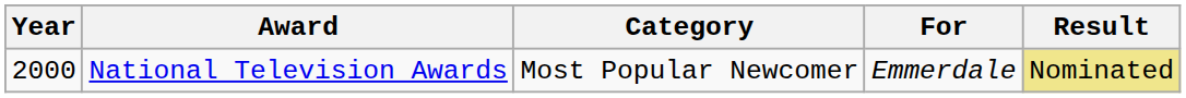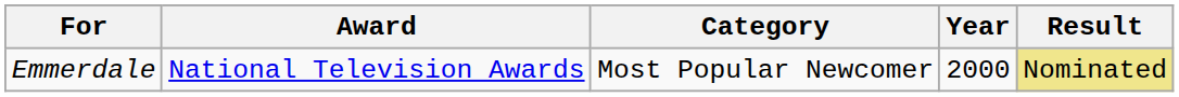columns swapped: Year <-> For
